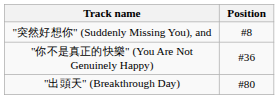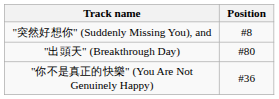rows swapped: "你不是真正的快樂" (You Are Not Genuinely Happy) <-> "出頭天" (Breakthrough Day)
